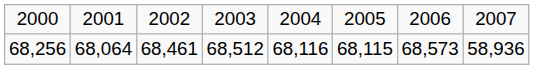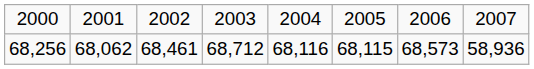68,256 | column 2: 68,064 -> 68,062
68,256 | column 4: 68,512 -> 68,712
